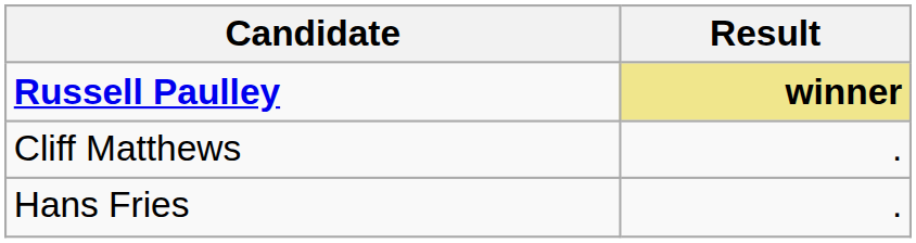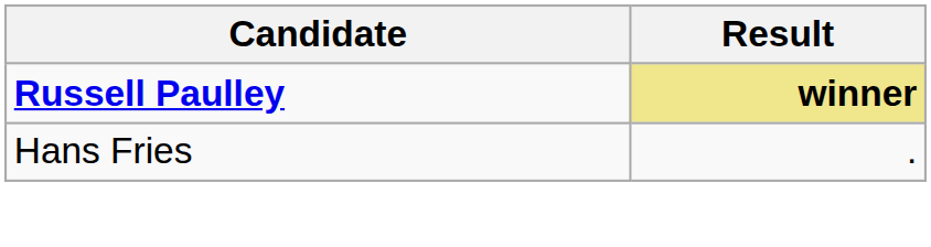- row: Cliff Matthews | .
